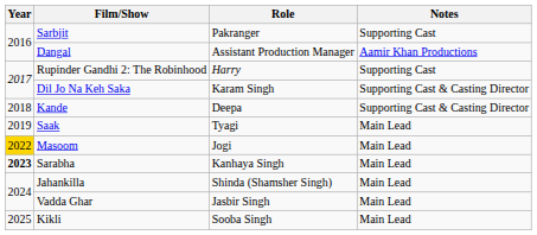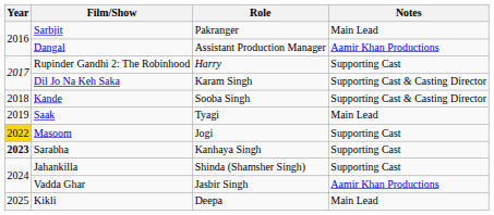Sarbjit | Notes: Supporting Cast -> Main Lead
Kande | Role: Deepa -> Sooba Singh
Masoom | Notes: Main Lead -> Supporting Cast
Sarabha | Notes: Main Lead -> Supporting Cast
Jahankilla | Notes: Main Lead -> Supporting Cast
Vadda Ghar | Notes: Main Lead -> Aamir Khan Productions
Kikli | Role: Sooba Singh -> Deepa
